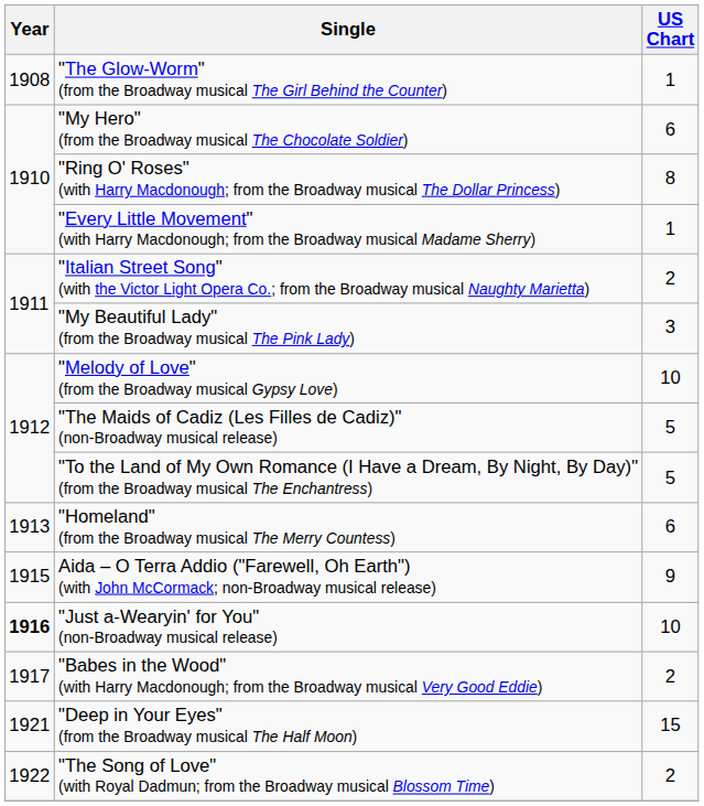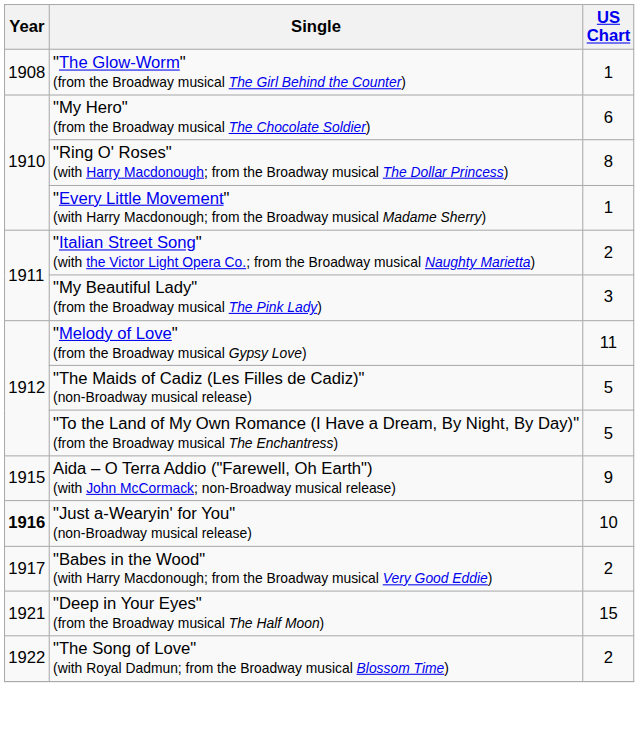"Melody of Love" (from the Broadway musical Gypsy Love) | US Chart: 10 -> 11
- row: 1913 | "Homeland" (from the Broadway musical The Merry Countess) | 6
